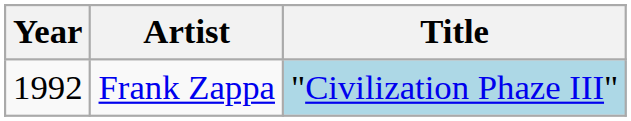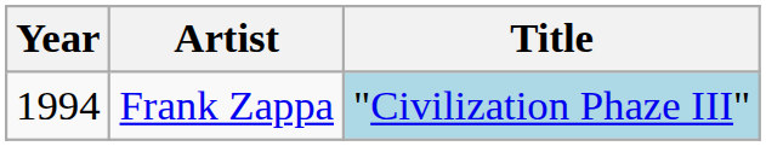Frank Zappa | Year: 1992 -> 1994
